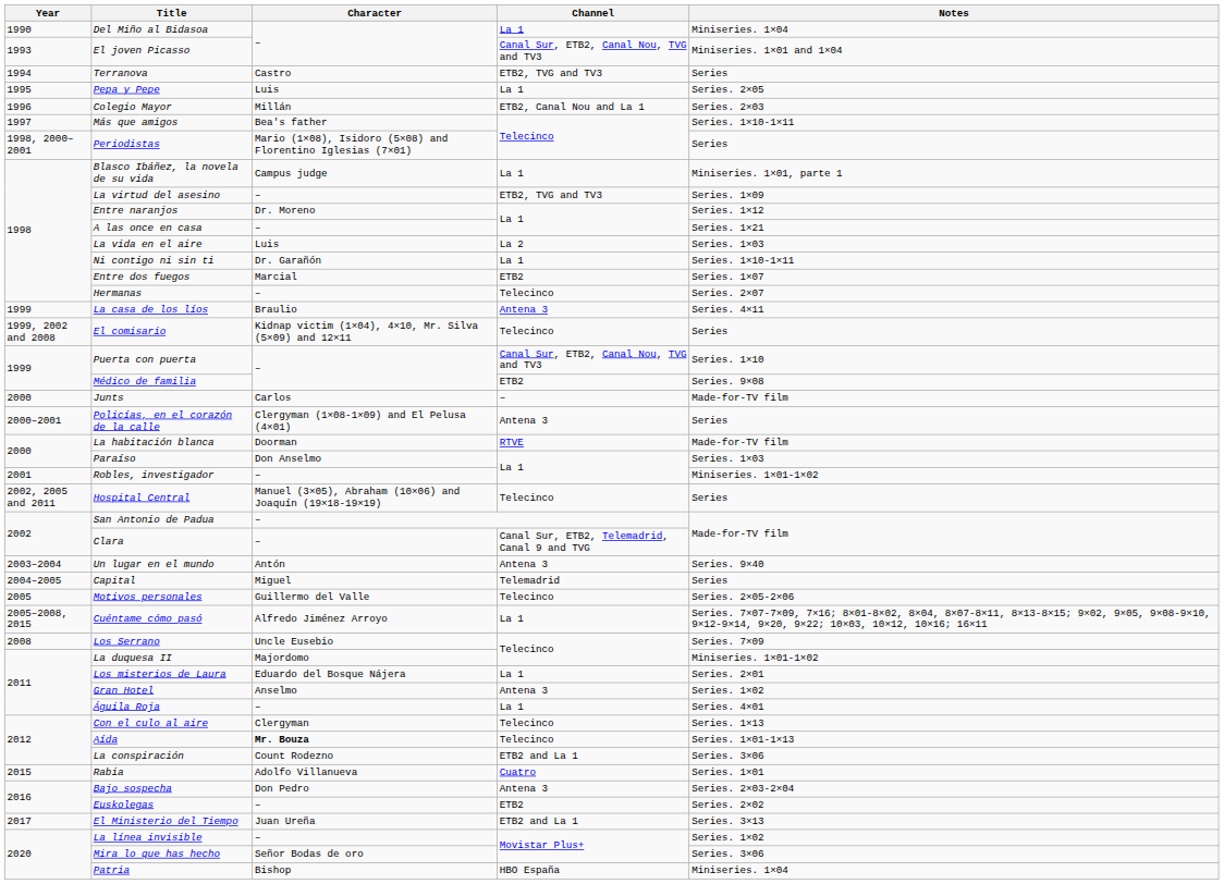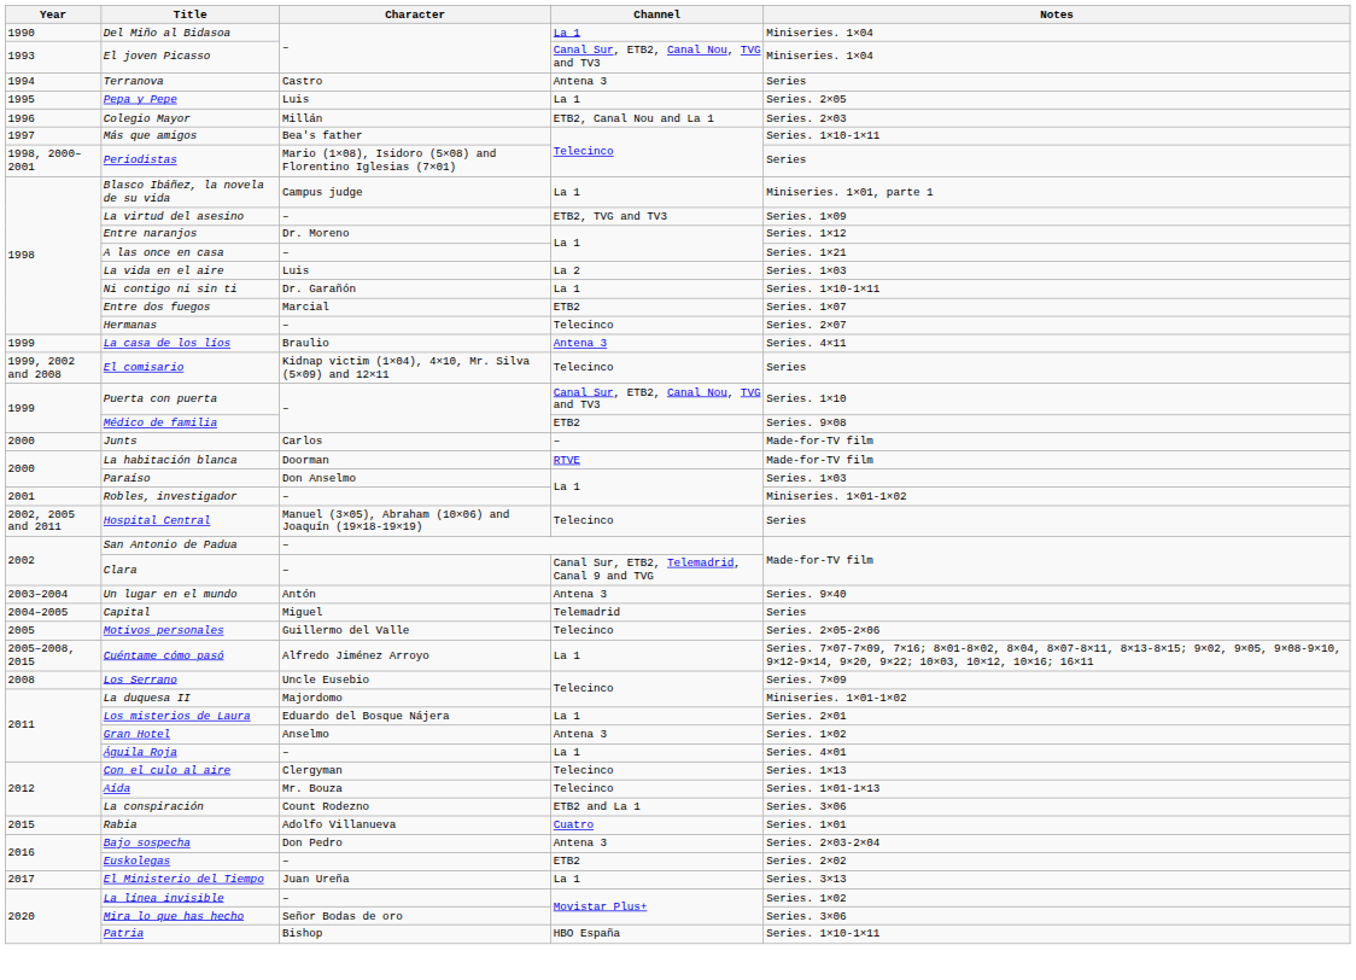El joven Picasso | Notes: Miniseries. 1×01 and 1×04 -> Miniseries. 1×04
Terranova | Channel: ETB2, TVG and TV3 -> Antena 3
- row: 2000–2001 | Policías, en el corazón de la calle | Clergyman (1×08-1×09) and El Pelusa (4×01) | Antena 3 | Series
Aída | Character: bold -> normal
El Ministerio del Tiempo | Channel: ETB2 and La 1 -> La 1
Patria | Notes: Miniseries. 1×04 -> Series. 1×10-1×11
